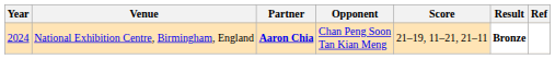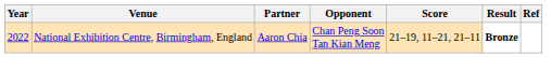National Exhibition Centre, Birmingham, England | Year: 2024 -> 2022
National Exhibition Centre, Birmingham, England | Partner: bold -> normal
